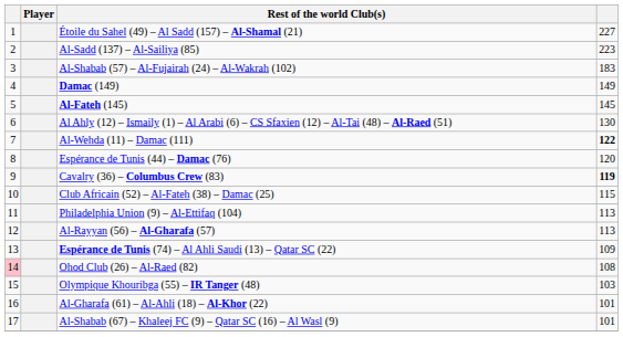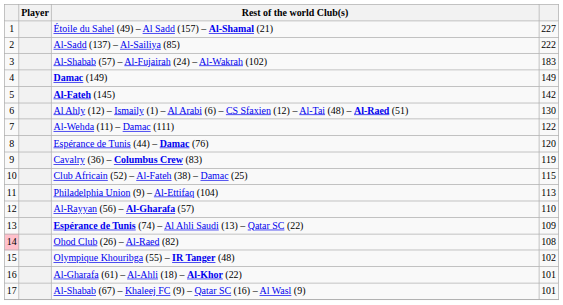Al-Sadd (137) – Al-Sailiya (85) | column 4: 223 -> 222
Al-Fateh (145) | column 4: 145 -> 142
Al-Wehda (11) – Damac (111) | column 4: bold -> normal
Cavalry (36) – Columbus Crew (83) | column 4: bold -> normal
Al-Rayyan (56) – Al-Gharafa (57) | column 4: 113 -> 110
Olympique Khouribga (55) – IR Tanger (48) | column 4: 103 -> 102
